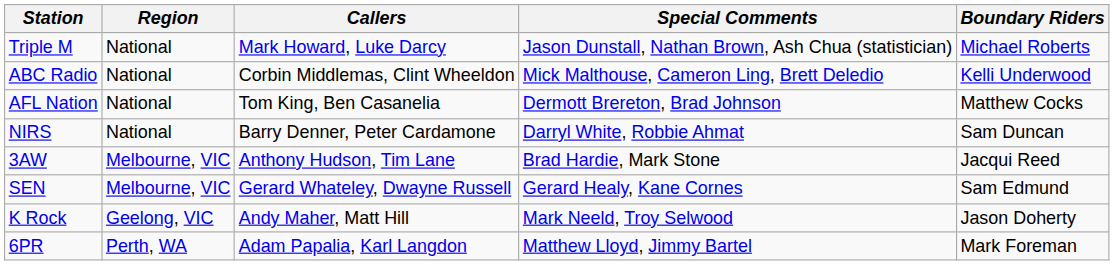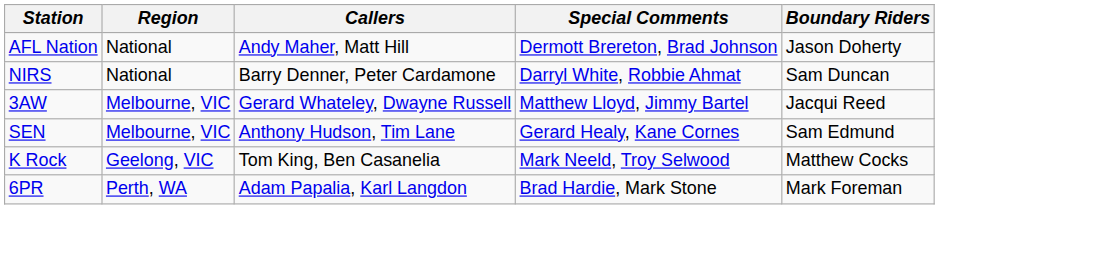- row: Triple M | National | Mark Howard, Luke Darcy | Jason Dunstall, Nathan Brown, Ash Chua (statistician) | Michael Roberts
- row: ABC Radio | National | Corbin Middlemas, Clint Wheeldon | Mick Malthouse, Cameron Ling, Brett Deledio | Kelli Underwood
AFL Nation | Callers: Tom King, Ben Casanelia -> Andy Maher, Matt Hill
AFL Nation | Boundary Riders: Matthew Cocks -> Jason Doherty
3AW | Callers: Anthony Hudson, Tim Lane -> Gerard Whateley, Dwayne Russell
3AW | Special Comments: Brad Hardie, Mark Stone -> Matthew Lloyd, Jimmy Bartel
SEN | Callers: Gerard Whateley, Dwayne Russell -> Anthony Hudson, Tim Lane
K Rock | Callers: Andy Maher, Matt Hill -> Tom King, Ben Casanelia
K Rock | Boundary Riders: Jason Doherty -> Matthew Cocks
6PR | Special Comments: Matthew Lloyd, Jimmy Bartel -> Brad Hardie, Mark Stone
